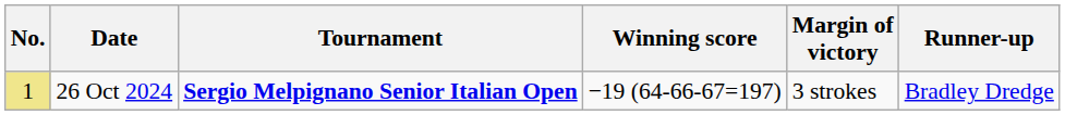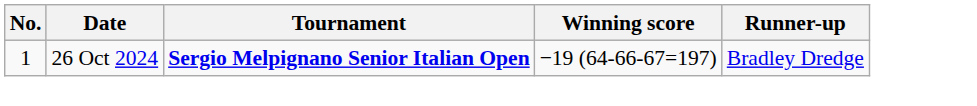- column: Margin of victory | 3 strokes
26 Oct 2024 | No.: khaki background -> no background
